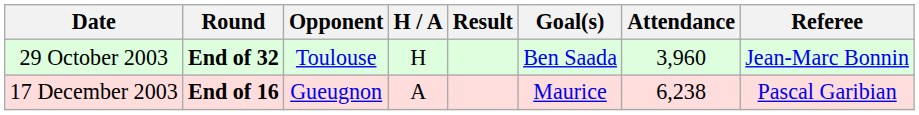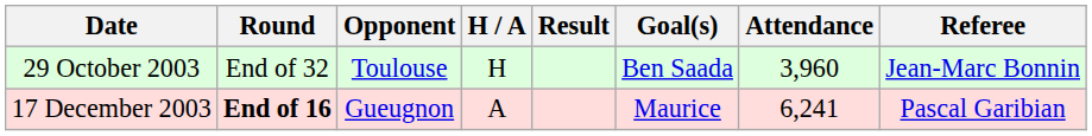29 October 2003 | Round: bold -> normal
17 December 2003 | Attendance: 6,238 -> 6,241
